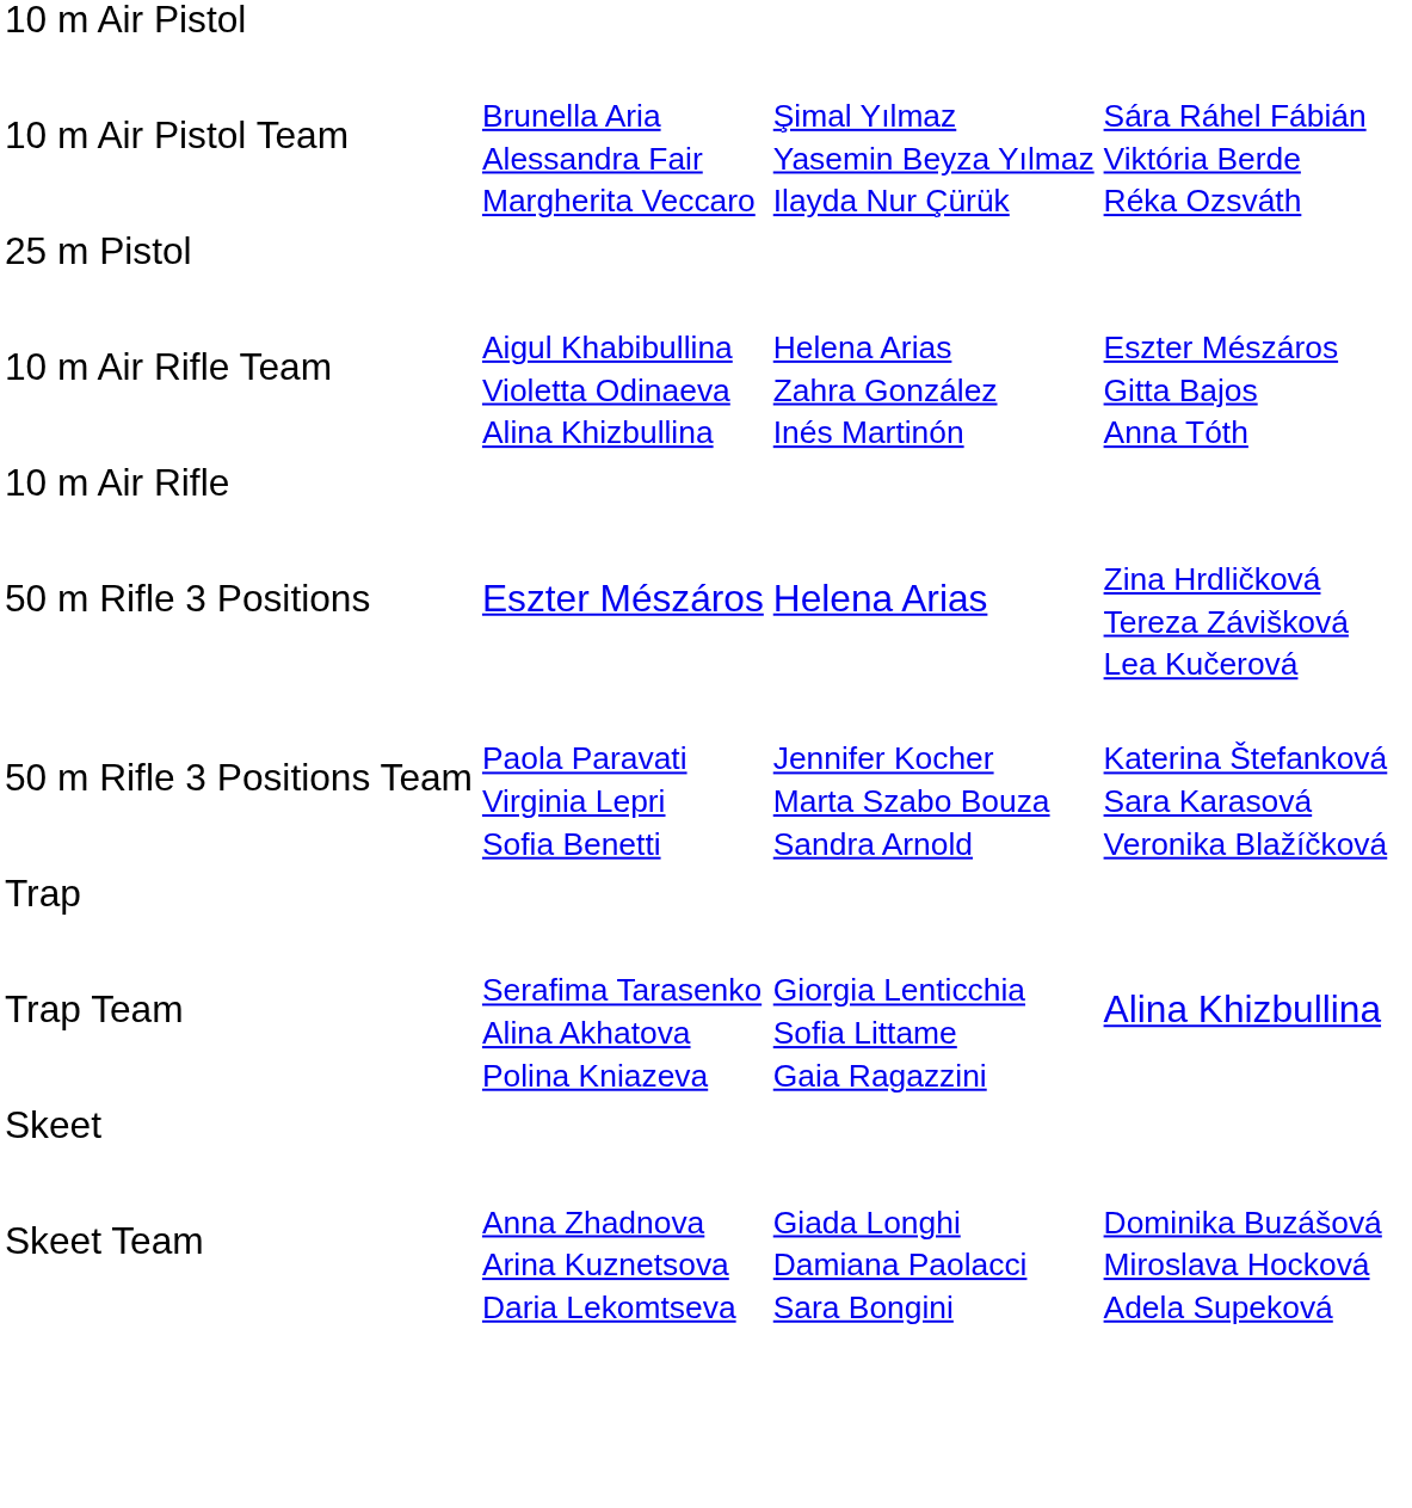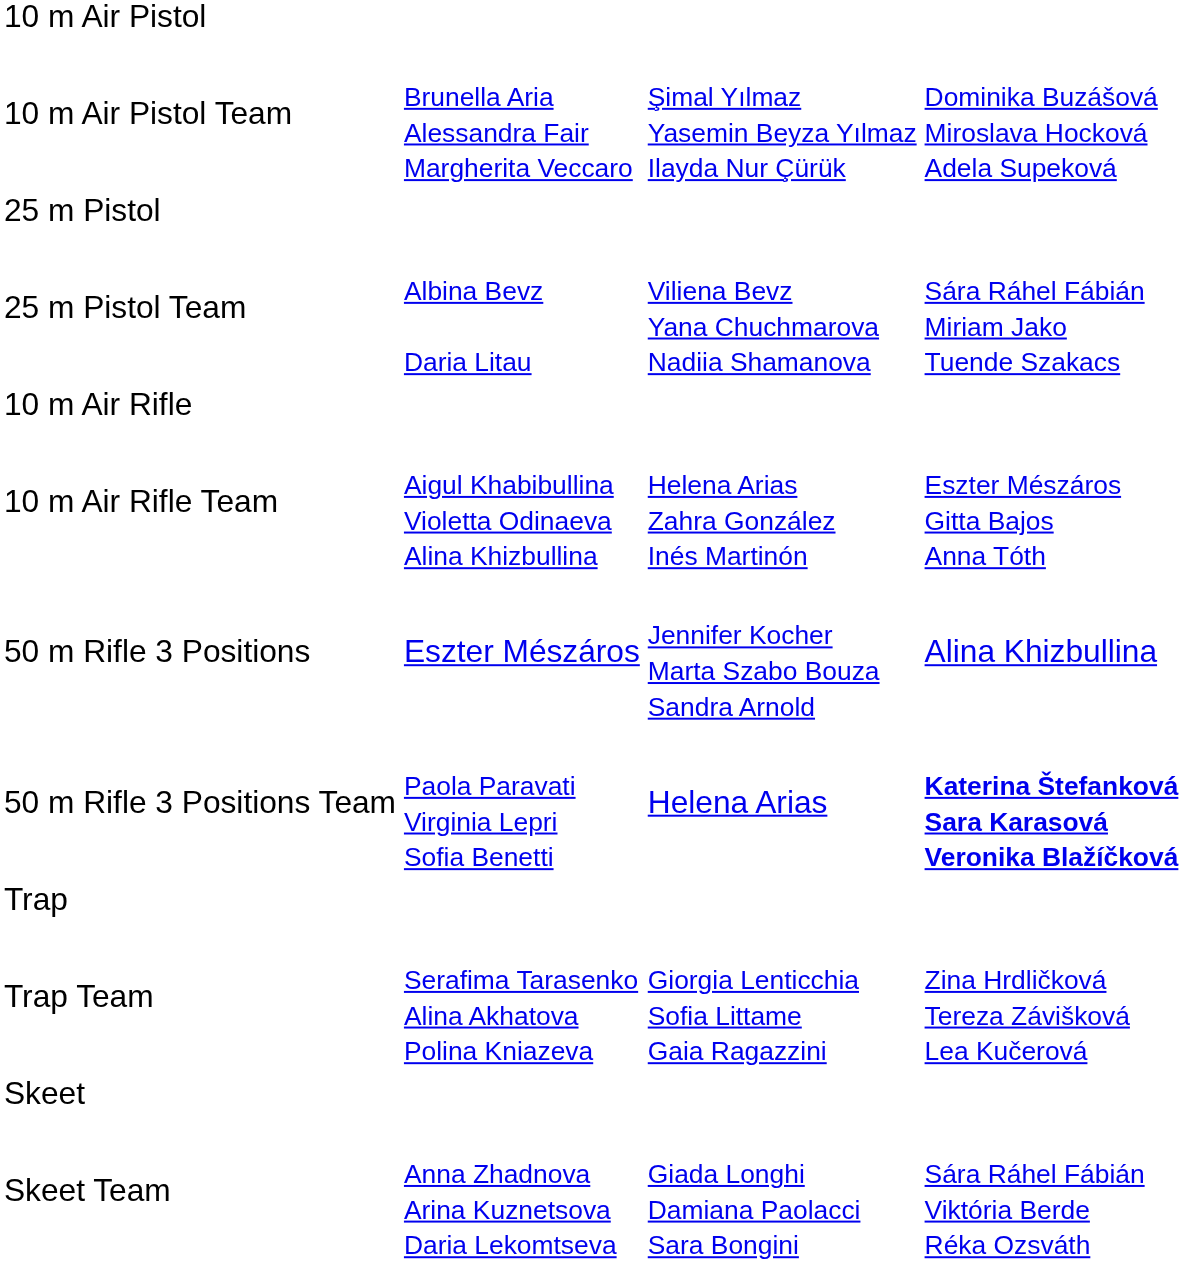10 m Air Pistol Team | column 4: Sára Ráhel Fábián Viktória Berde Réka Ozsváth -> Dominika Buzášová Miroslava Hocková Adela Supeková
+ row: 25 m Pistol Team | Albina Bevz Daria Litau | Viliena Bevz Yana Chuchmarova Nadiia Shamanova | Sára Ráhel Fábián Miriam Jako Tuende Szakacs
rows swapped: 10 m Air Rifle <-> 10 m Air Rifle Team
50 m Rifle 3 Positions | column 3: Helena Arias -> Jennifer Kocher Marta Szabo Bouza Sandra Arnold
50 m Rifle 3 Positions | column 4: Zina Hrdličková Tereza Závišková Lea Kučerová -> Alina Khizbullina
50 m Rifle 3 Positions Team | column 3: Jennifer Kocher Marta Szabo Bouza Sandra Arnold -> Helena Arias
50 m Rifle 3 Positions Team | column 4: normal -> bold
Trap Team | column 4: Alina Khizbullina -> Zina Hrdličková Tereza Závišková Lea Kučerová
Skeet Team | column 4: Dominika Buzášová Miroslava Hocková Adela Supeková -> Sára Ráhel Fábián Viktória Berde Réka Ozsváth
